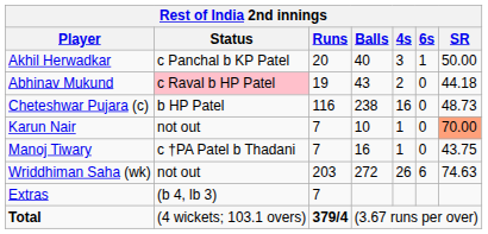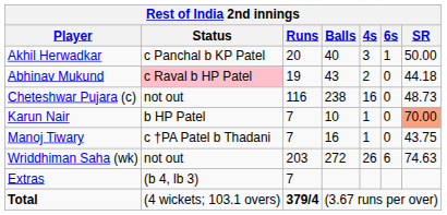Cheteshwar Pujara (c) | Status: b HP Patel -> not out
Karun Nair | Status: not out -> b HP Patel
